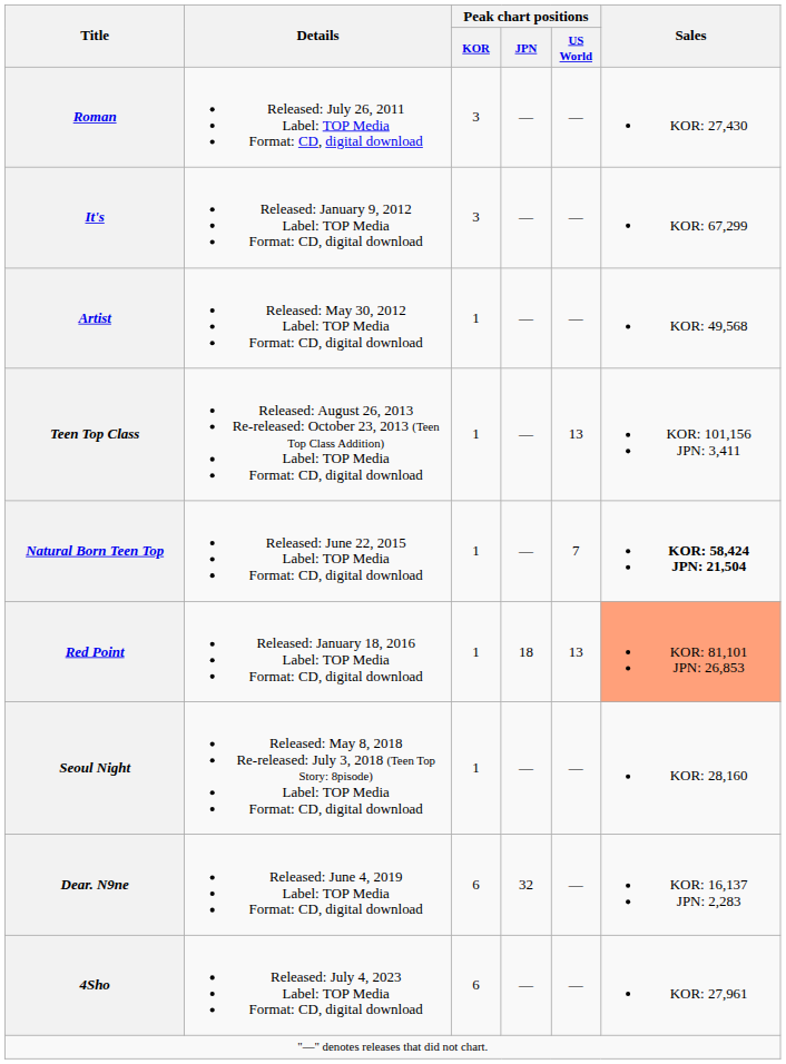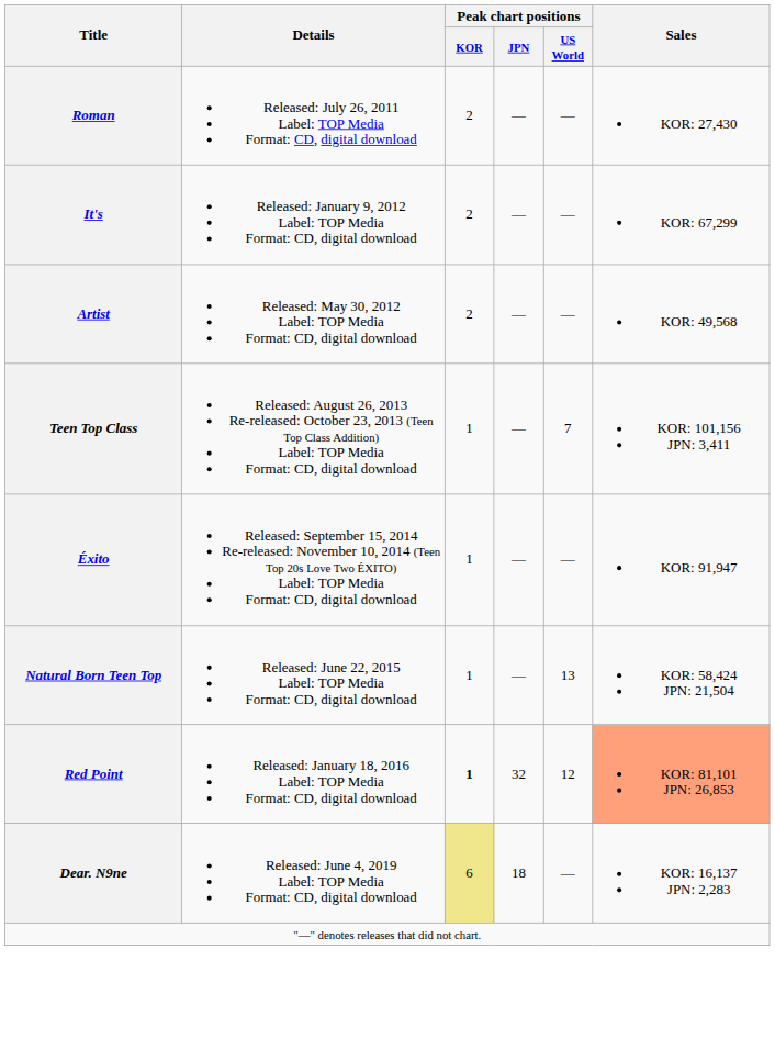Roman | Peak chart positions / KOR: 3 -> 2
It's | Peak chart positions / KOR: 3 -> 2
Artist | Peak chart positions / KOR: 1 -> 2
Teen Top Class | Peak chart positions / US World: 13 -> 7
+ row: Éxito | Released: September 15, 2014 Re-released: November 10, 2014 (Teen Top 20s Love Two ÉXITO) Label: TOP Media Format: CD, digital download | 1 | — | — | KOR: 91,947
Natural Born Teen Top | Peak chart positions / US World: 7 -> 13
Natural Born Teen Top | Sales: bold -> normal
Red Point | Peak chart positions / KOR: normal -> bold
Red Point | Peak chart positions / JPN: 18 -> 32
Red Point | Peak chart positions / US World: 13 -> 12
- row: Seoul Night | Released: May 8, 2018 Re-released: July 3, 2018 (Teen Top Story: 8pisode) Label: TOP Media Format: CD, digital download | 1 | — | — | KOR: 28,160
Dear. N9ne | Peak chart positions / KOR: no background -> khaki background
Dear. N9ne | Peak chart positions / JPN: 32 -> 18
- row: 4Sho | Released: July 4, 2023 Label: TOP Media Format: CD, digital download | 6 | — | — | KOR: 27,961
